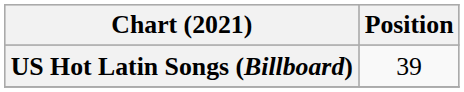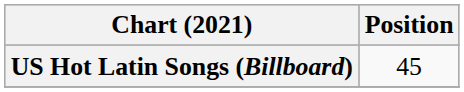US Hot Latin Songs (Billboard) | Position: 39 -> 45
